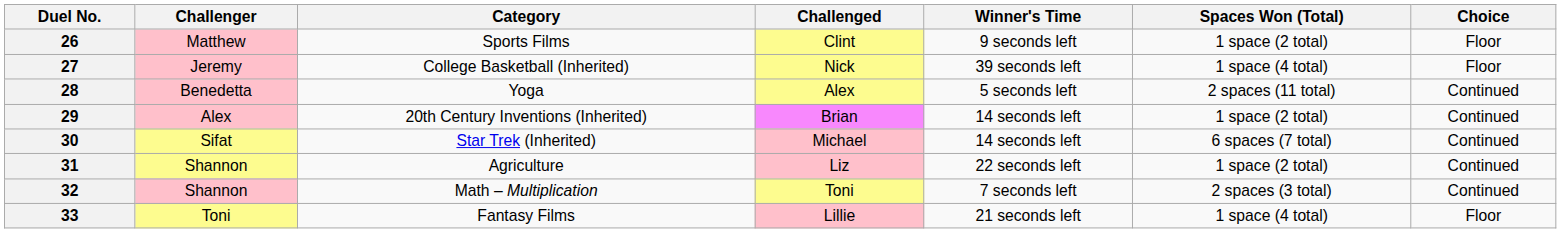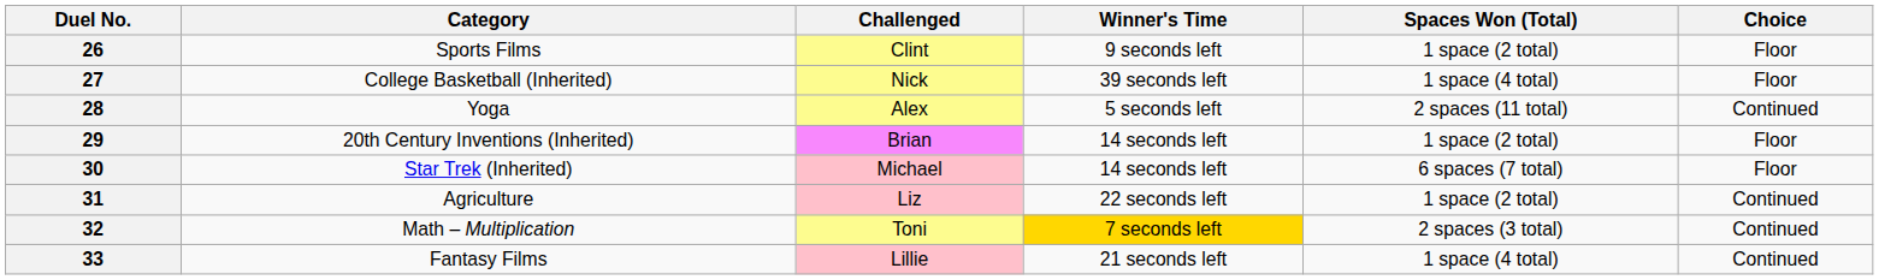- column: Challenger | Matthew | Jeremy | Benedetta | Alex | Sifat | Shannon | Shannon | Toni
29 | Choice: Continued -> Floor
30 | Choice: Continued -> Floor
32 | Winner's Time: no background -> gold background
33 | Choice: Floor -> Continued
